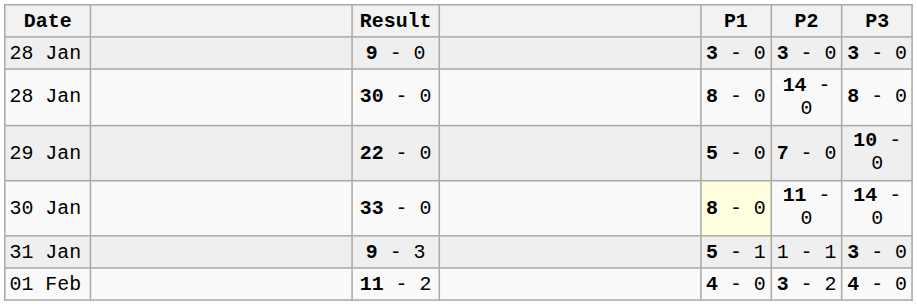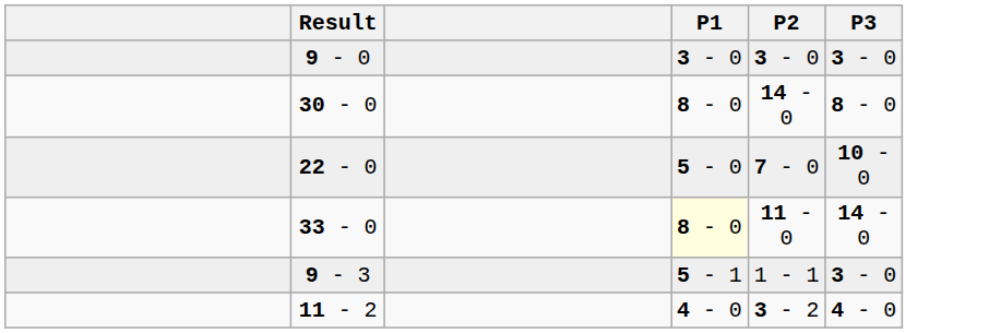- column: Date | 28 Jan | 28 Jan | 29 Jan | 30 Jan | 31 Jan | 01 Feb
